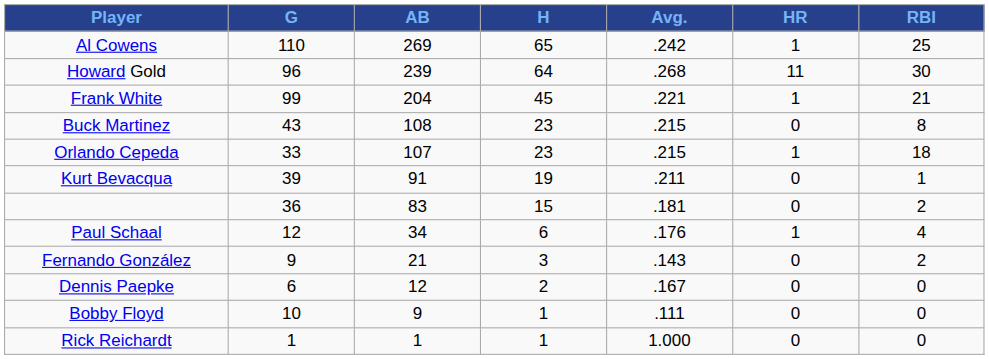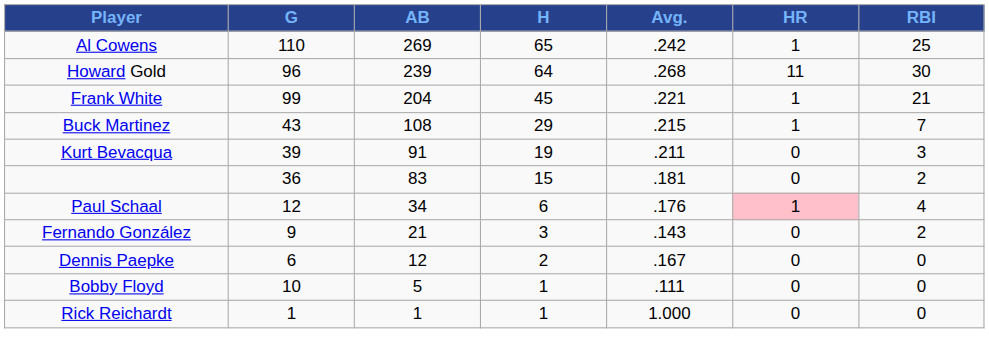Buck Martinez | H: 23 -> 29
Buck Martinez | HR: 0 -> 1
Buck Martinez | RBI: 8 -> 7
- row: Orlando Cepeda | 33 | 107 | 23 | .215 | 1 | 18
Kurt Bevacqua | RBI: 1 -> 3
Paul Schaal | HR: no background -> pink background
Bobby Floyd | AB: 9 -> 5
